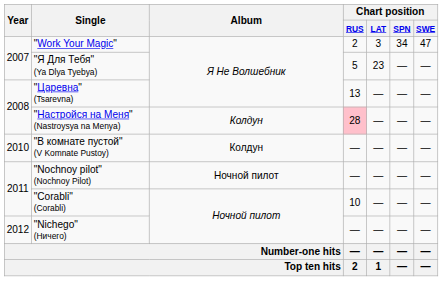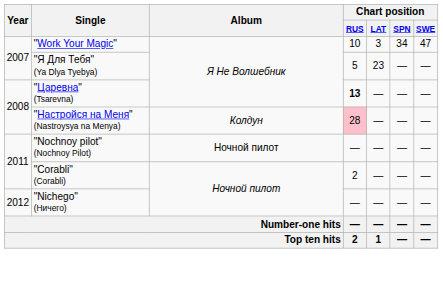"Work Your Magic" | Chart position / RUS: 2 -> 10
"Царевна" (Tsarevna) | Chart position / RUS: normal -> bold
- row: 2010 | "В комнате пустой" (V Komnate Pustoy) | Колдун | — | — | — | —
"Corabli" (Corabli) | Chart position / RUS: 10 -> 2
